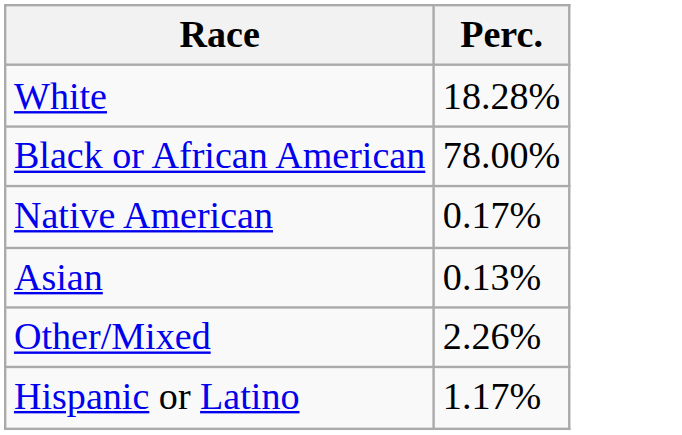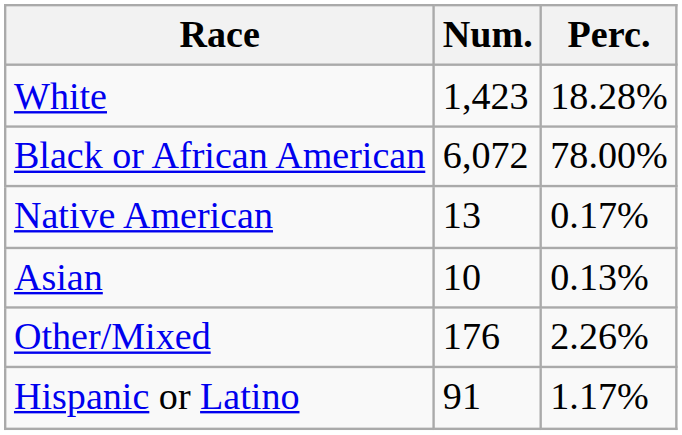+ column: Num. | 1,423 | 6,072 | 13 | 10 | 176 | 91
